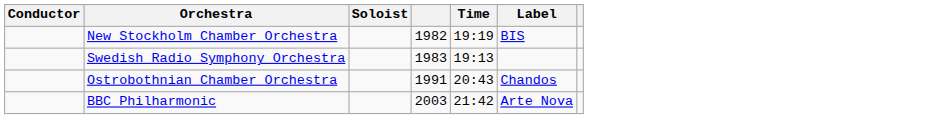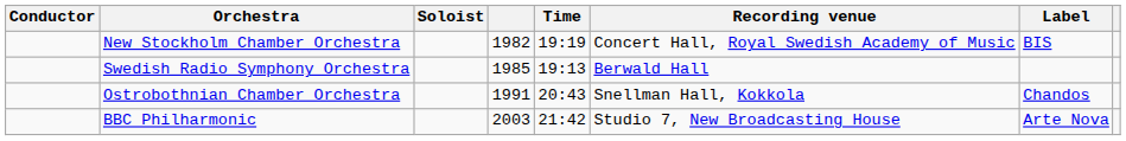+ column: Recording venue | Concert Hall, Royal Swedish Academy of Music | Berwald Hall | Snellman Hall, Kokkola | Studio 7, New Broadcasting House
Swedish Radio Symphony Orchestra | column 4: 1983 -> 1985
